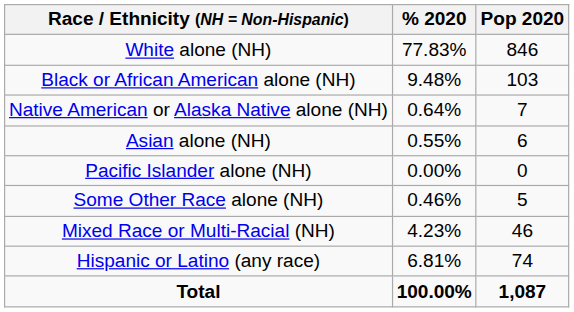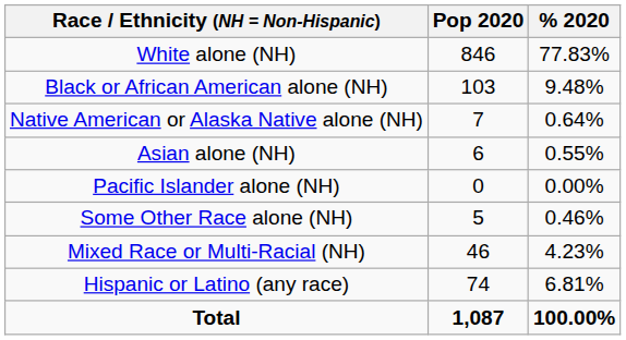columns swapped: Pop 2020 <-> % 2020
